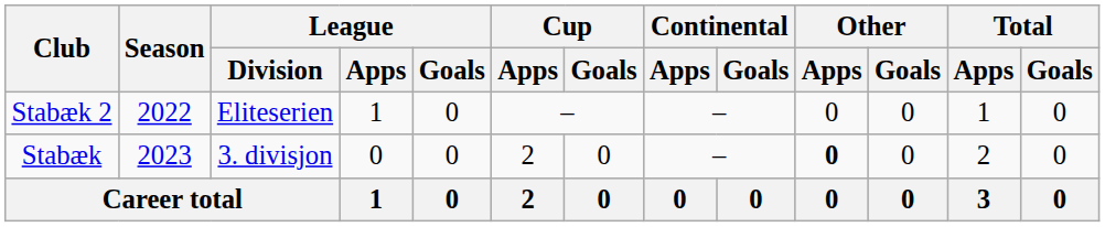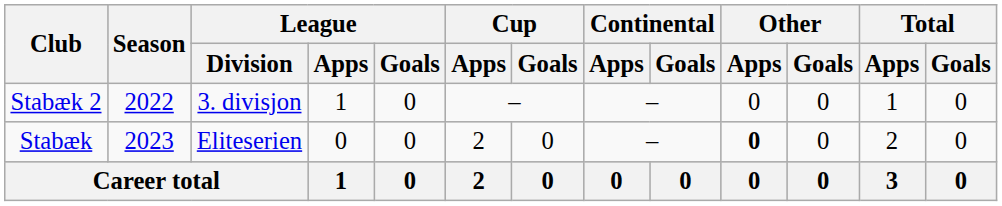Stabæk 2 | League / Division: Eliteserien -> 3. divisjon
Stabæk | League / Division: 3. divisjon -> Eliteserien
